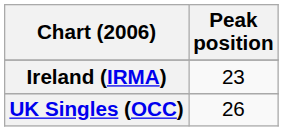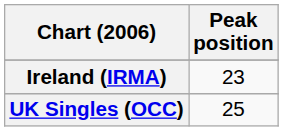UK Singles (OCC) | Peak position: 26 -> 25
